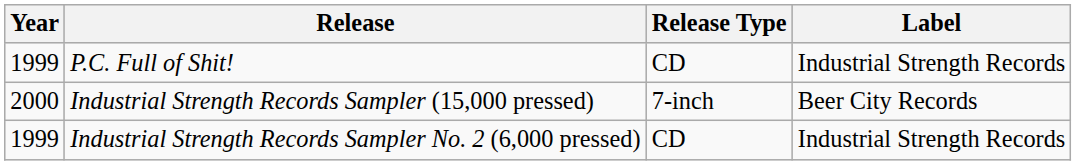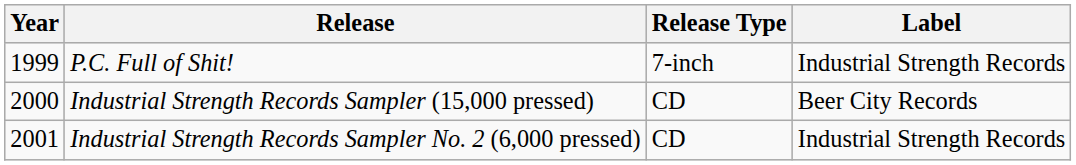P.C. Full of Shit! | Release Type: CD -> 7-inch
Industrial Strength Records Sampler (15,000 pressed) | Release Type: 7-inch -> CD
Industrial Strength Records Sampler No. 2 (6,000 pressed) | Year: 1999 -> 2001
